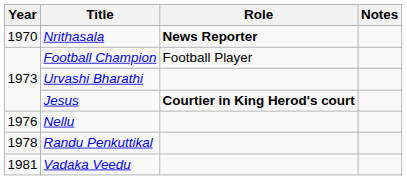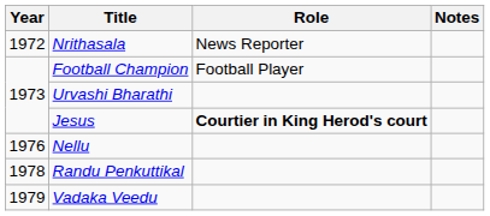Nrithasala | Year: 1970 -> 1972
Nrithasala | Role: bold -> normal
Vadaka Veedu | Year: 1981 -> 1979
